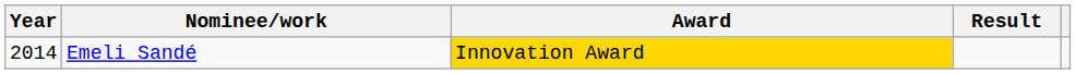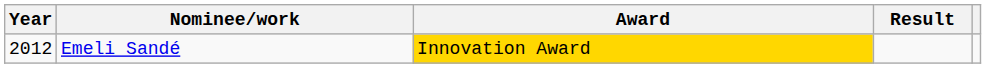Emeli Sandé | Year: 2014 -> 2012
